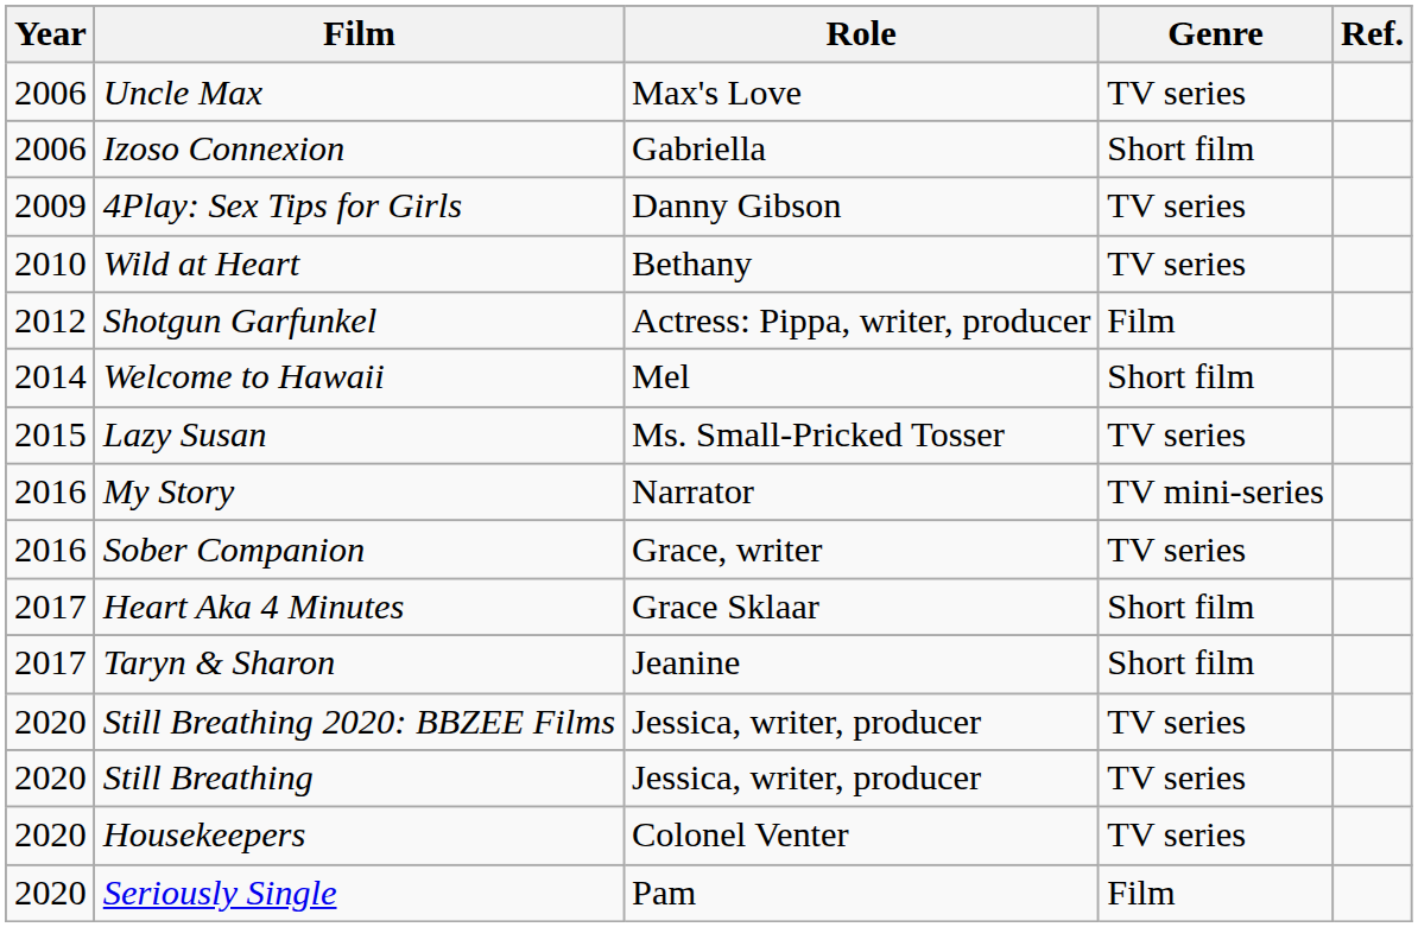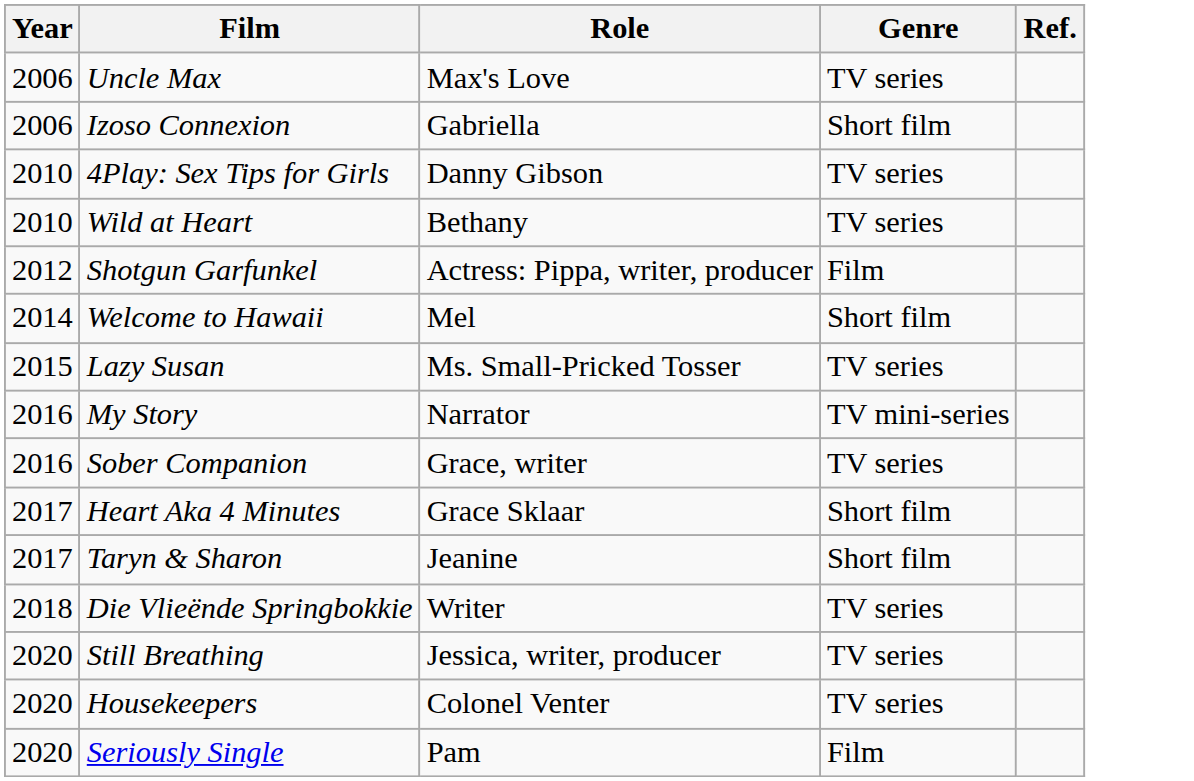4Play: Sex Tips for Girls | Year: 2009 -> 2010
+ row: 2018 | Die Vlieënde Springbokkie | Writer | TV series
- row: 2020 | Still Breathing 2020: BBZEE Films | Jessica, writer, producer | TV series
